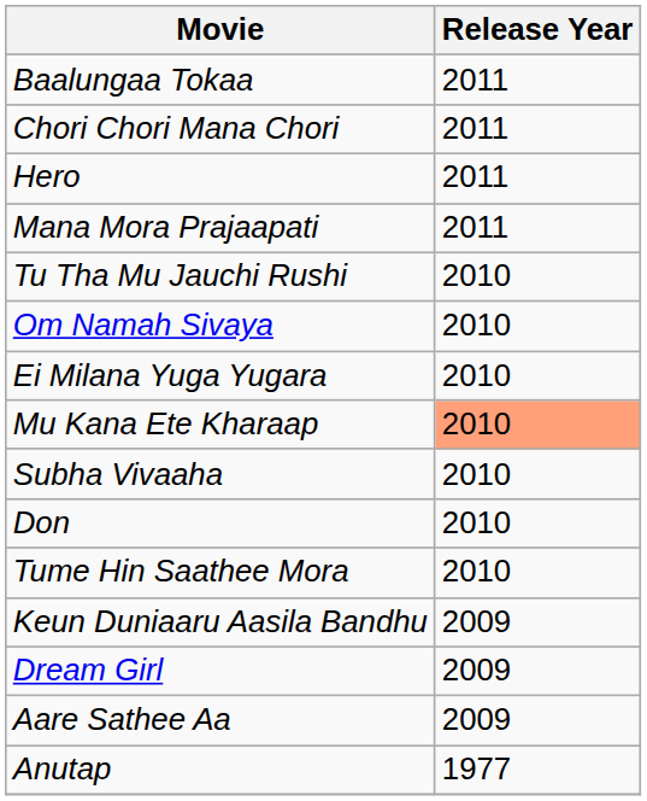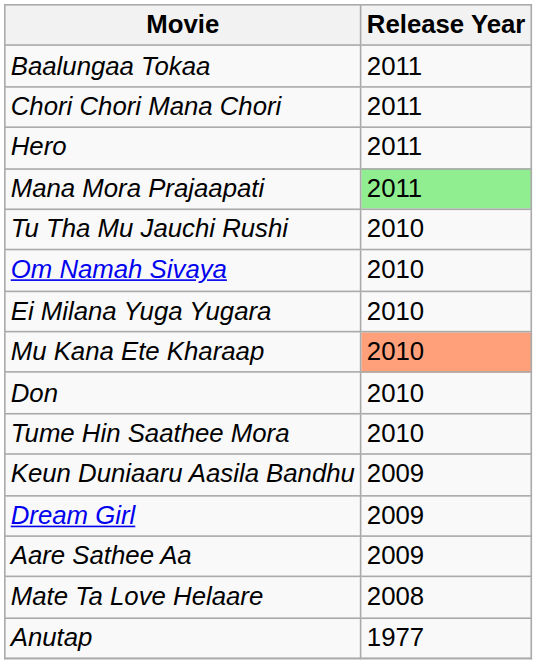Mana Mora Prajaapati | Release Year: no background -> lightgreen background
- row: Subha Vivaaha | 2010
+ row: Mate Ta Love Helaare | 2008
